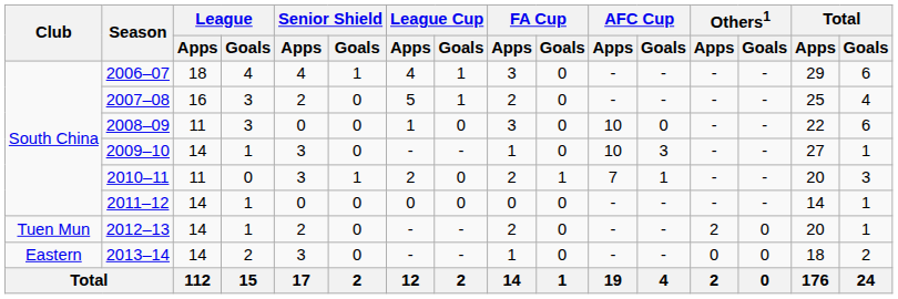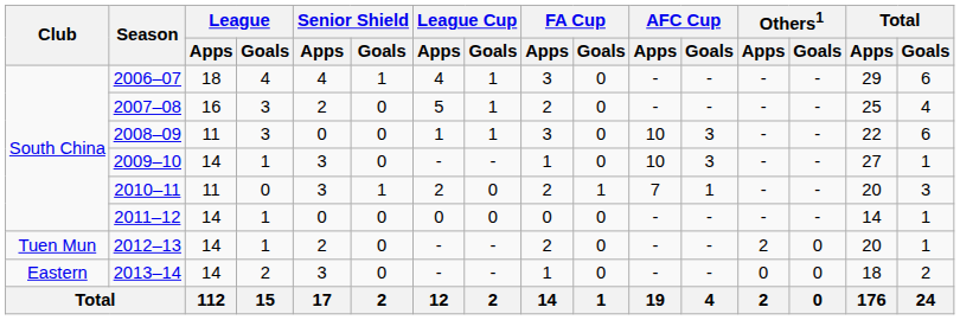2008–09 | League Cup / Goals: 0 -> 1
2008–09 | AFC Cup / Goals: 0 -> 3
